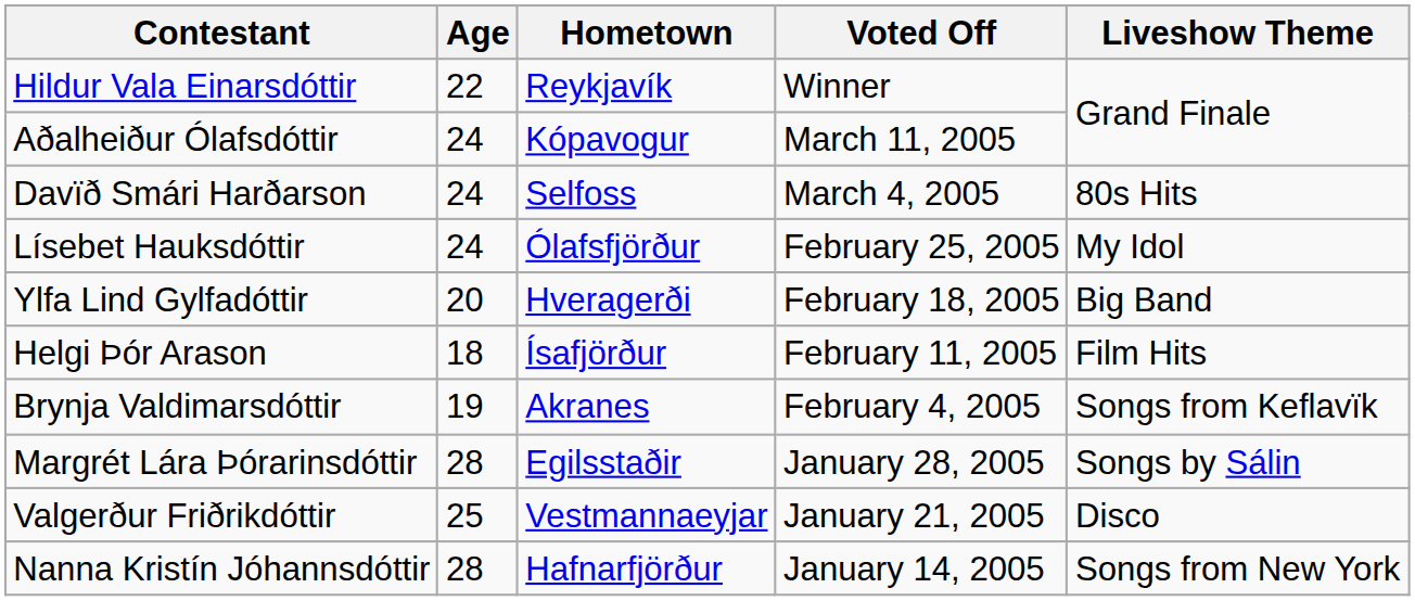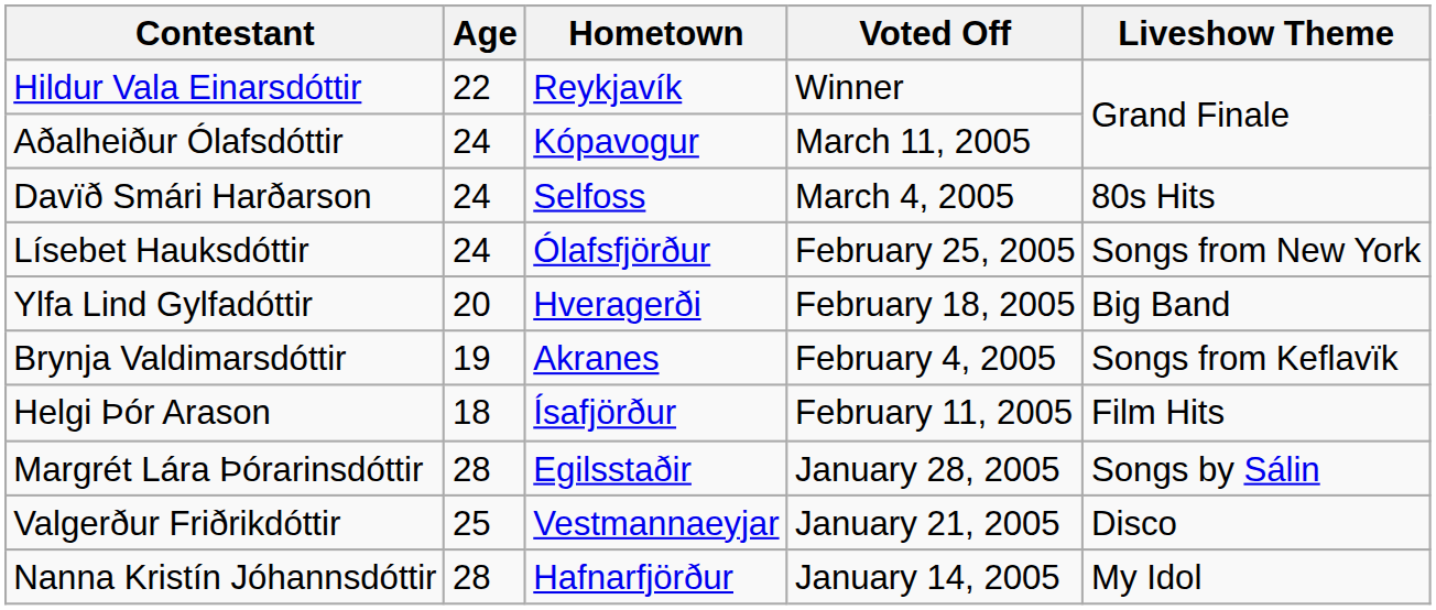Lísebet Hauksdóttir | Liveshow Theme: My Idol -> Songs from New York
rows swapped: Helgi Þór Arason <-> Brynja Valdimarsdóttir
Nanna Kristín Jóhannsdóttir | Liveshow Theme: Songs from New York -> My Idol
